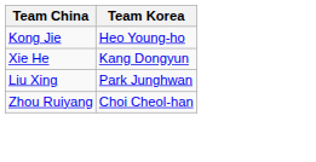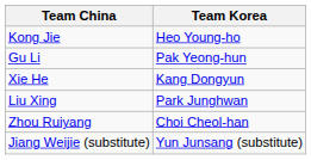+ row: Gu Li | Pak Yeong-hun
+ row: Jiang Weijie (substitute) | Yun Junsang (substitute)
